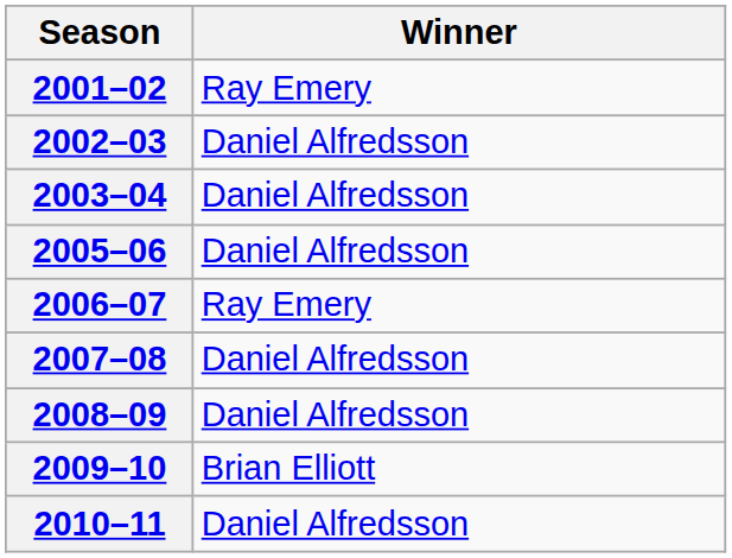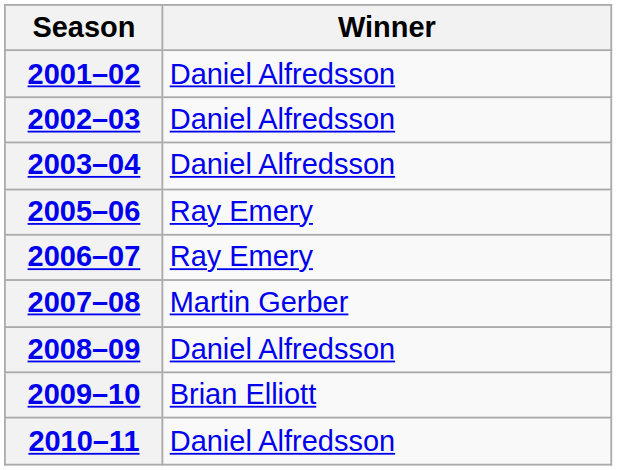2001–02 | Winner: Ray Emery -> Daniel Alfredsson
2005–06 | Winner: Daniel Alfredsson -> Ray Emery
2007–08 | Winner: Daniel Alfredsson -> Martin Gerber
